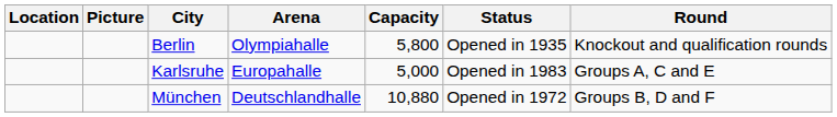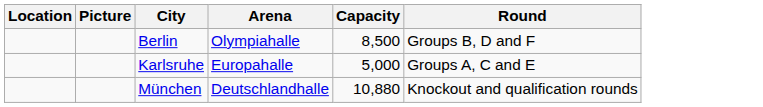- column: Status | Opened in 1935 | Opened in 1983 | Opened in 1972
Berlin | Capacity: 5,800 -> 8,500
Berlin | Round: Knockout and qualification rounds -> Groups B, D and F
München | Round: Groups B, D and F -> Knockout and qualification rounds
